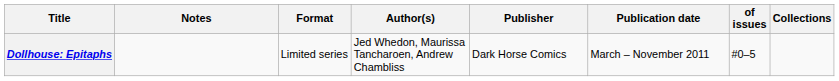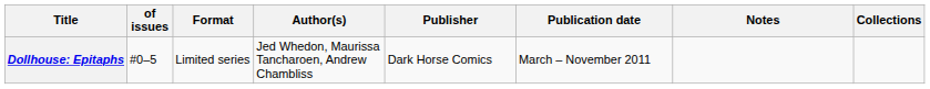columns swapped: of issues <-> Notes
